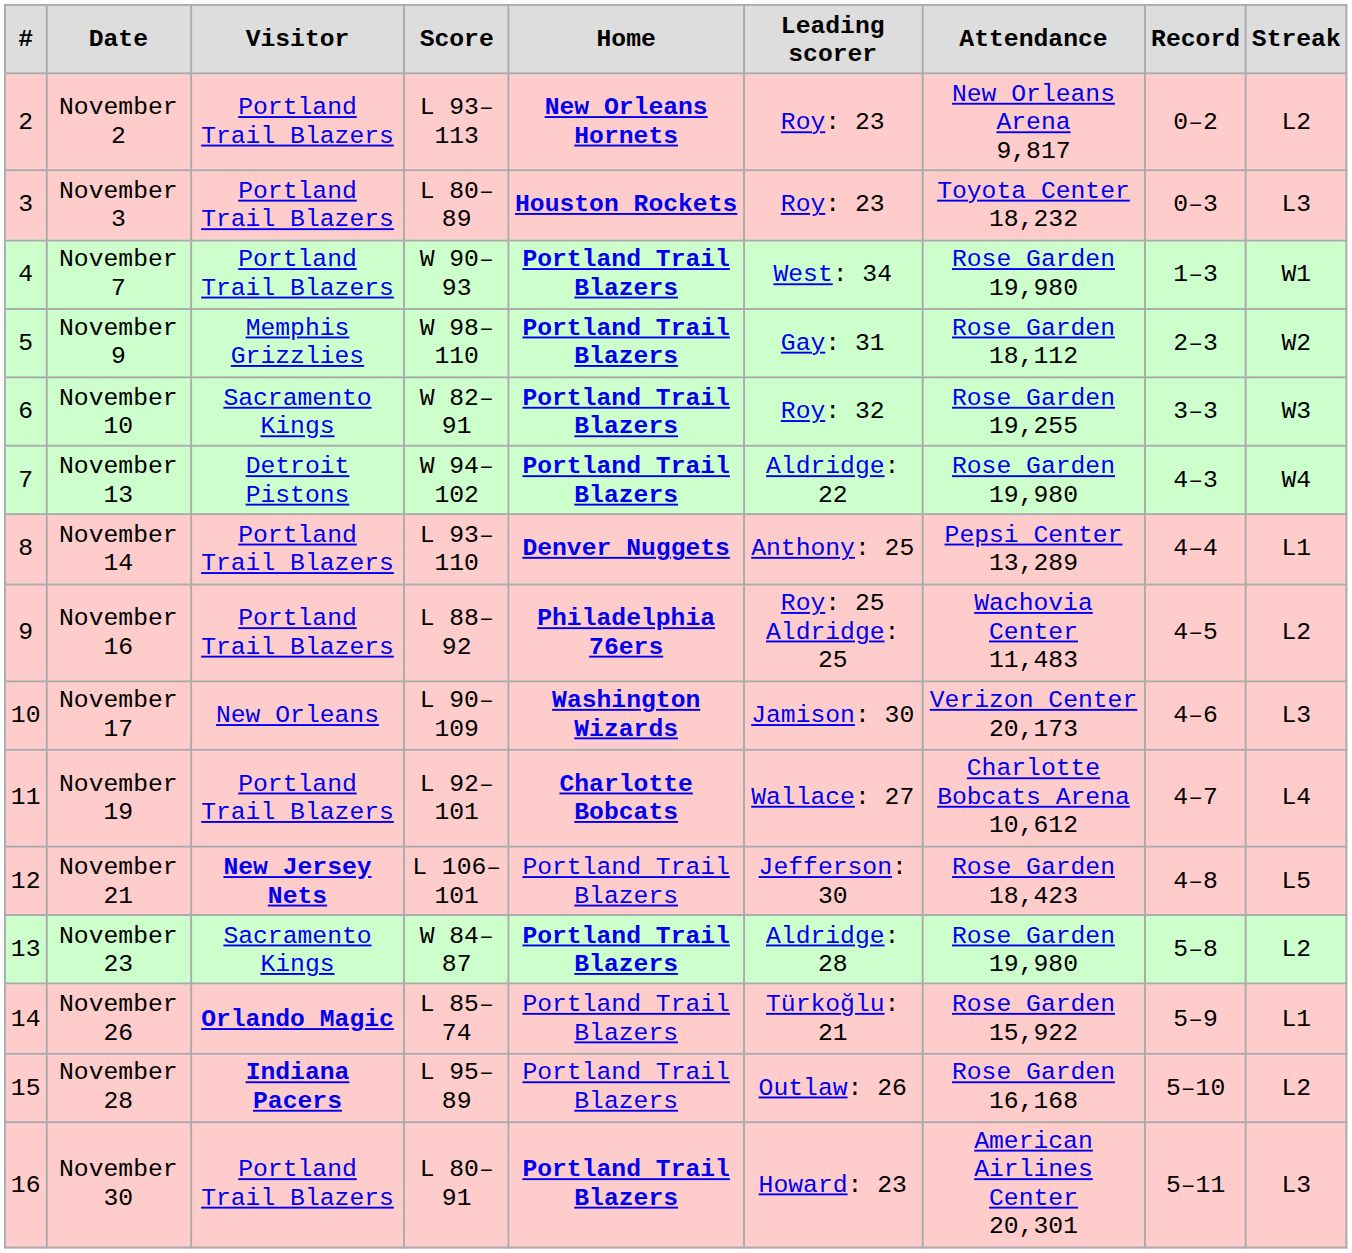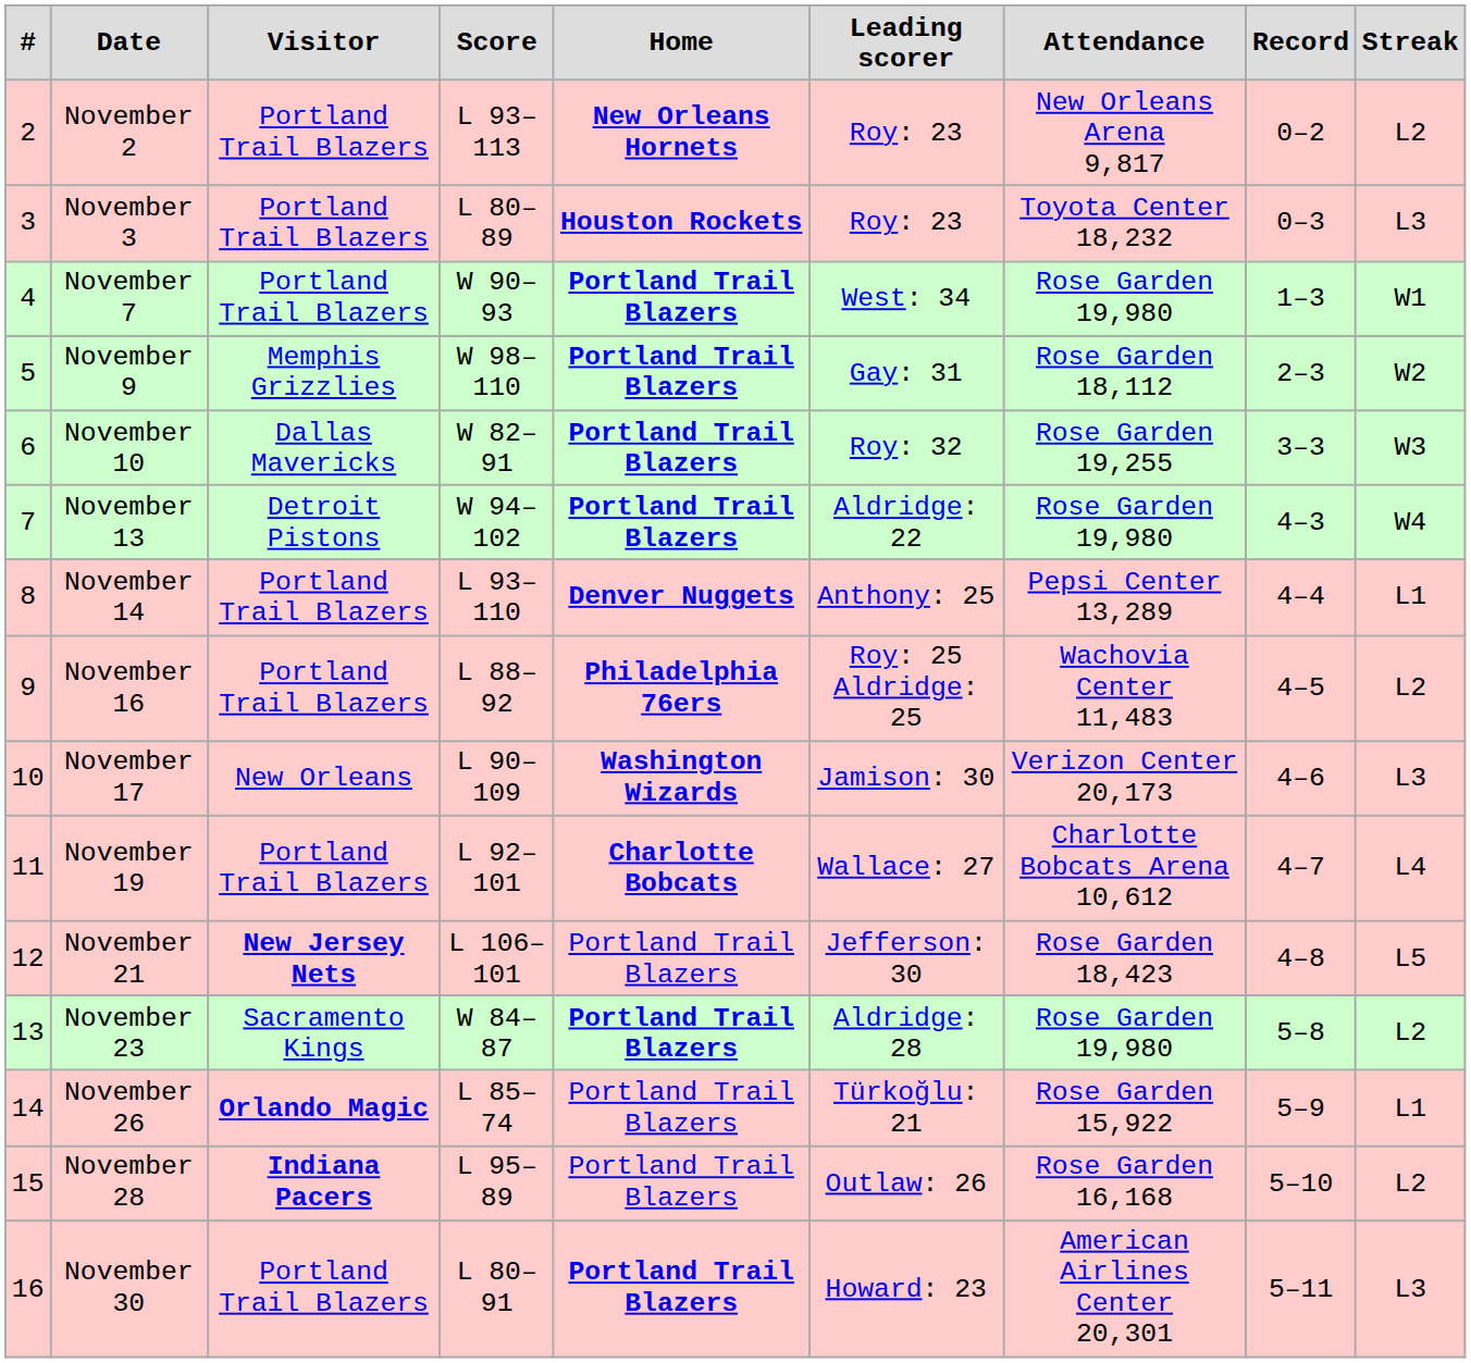November 10 | Visitor: Sacramento Kings -> Dallas Mavericks
